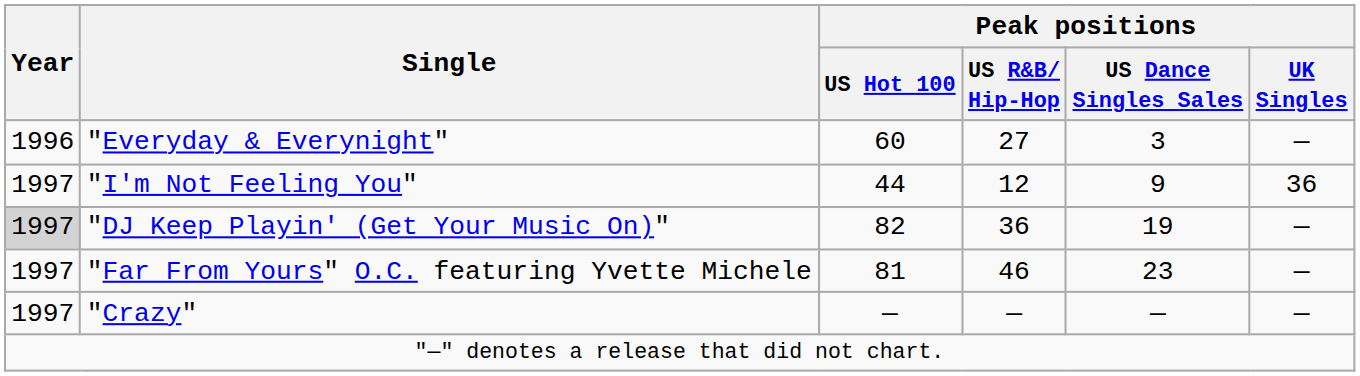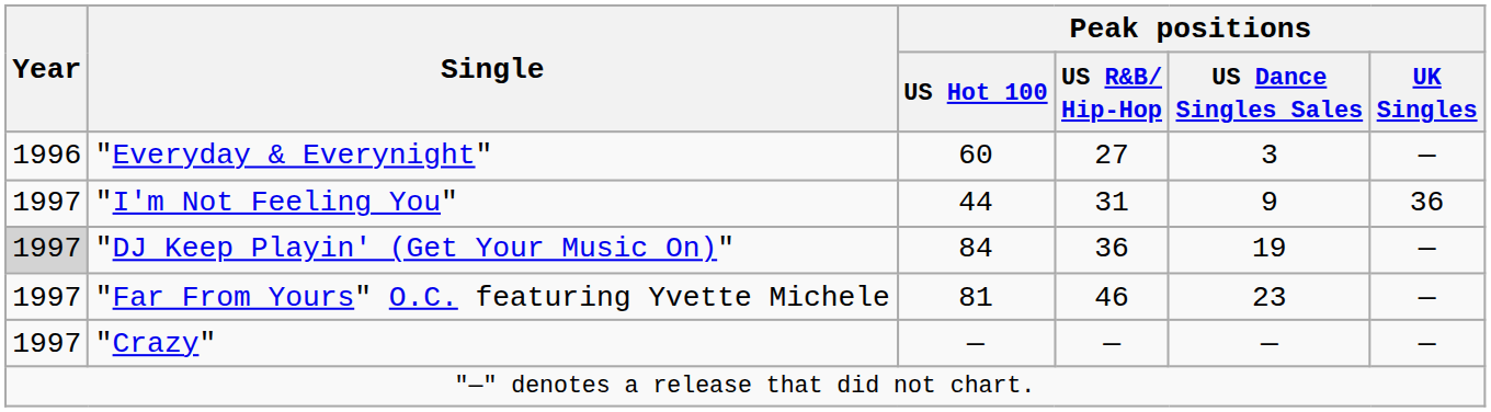"I'm Not Feeling You" | Peak positions / US R&B/ Hip-Hop: 12 -> 31
"DJ Keep Playin' (Get Your Music On)" | Peak positions / US Hot 100: 82 -> 84
